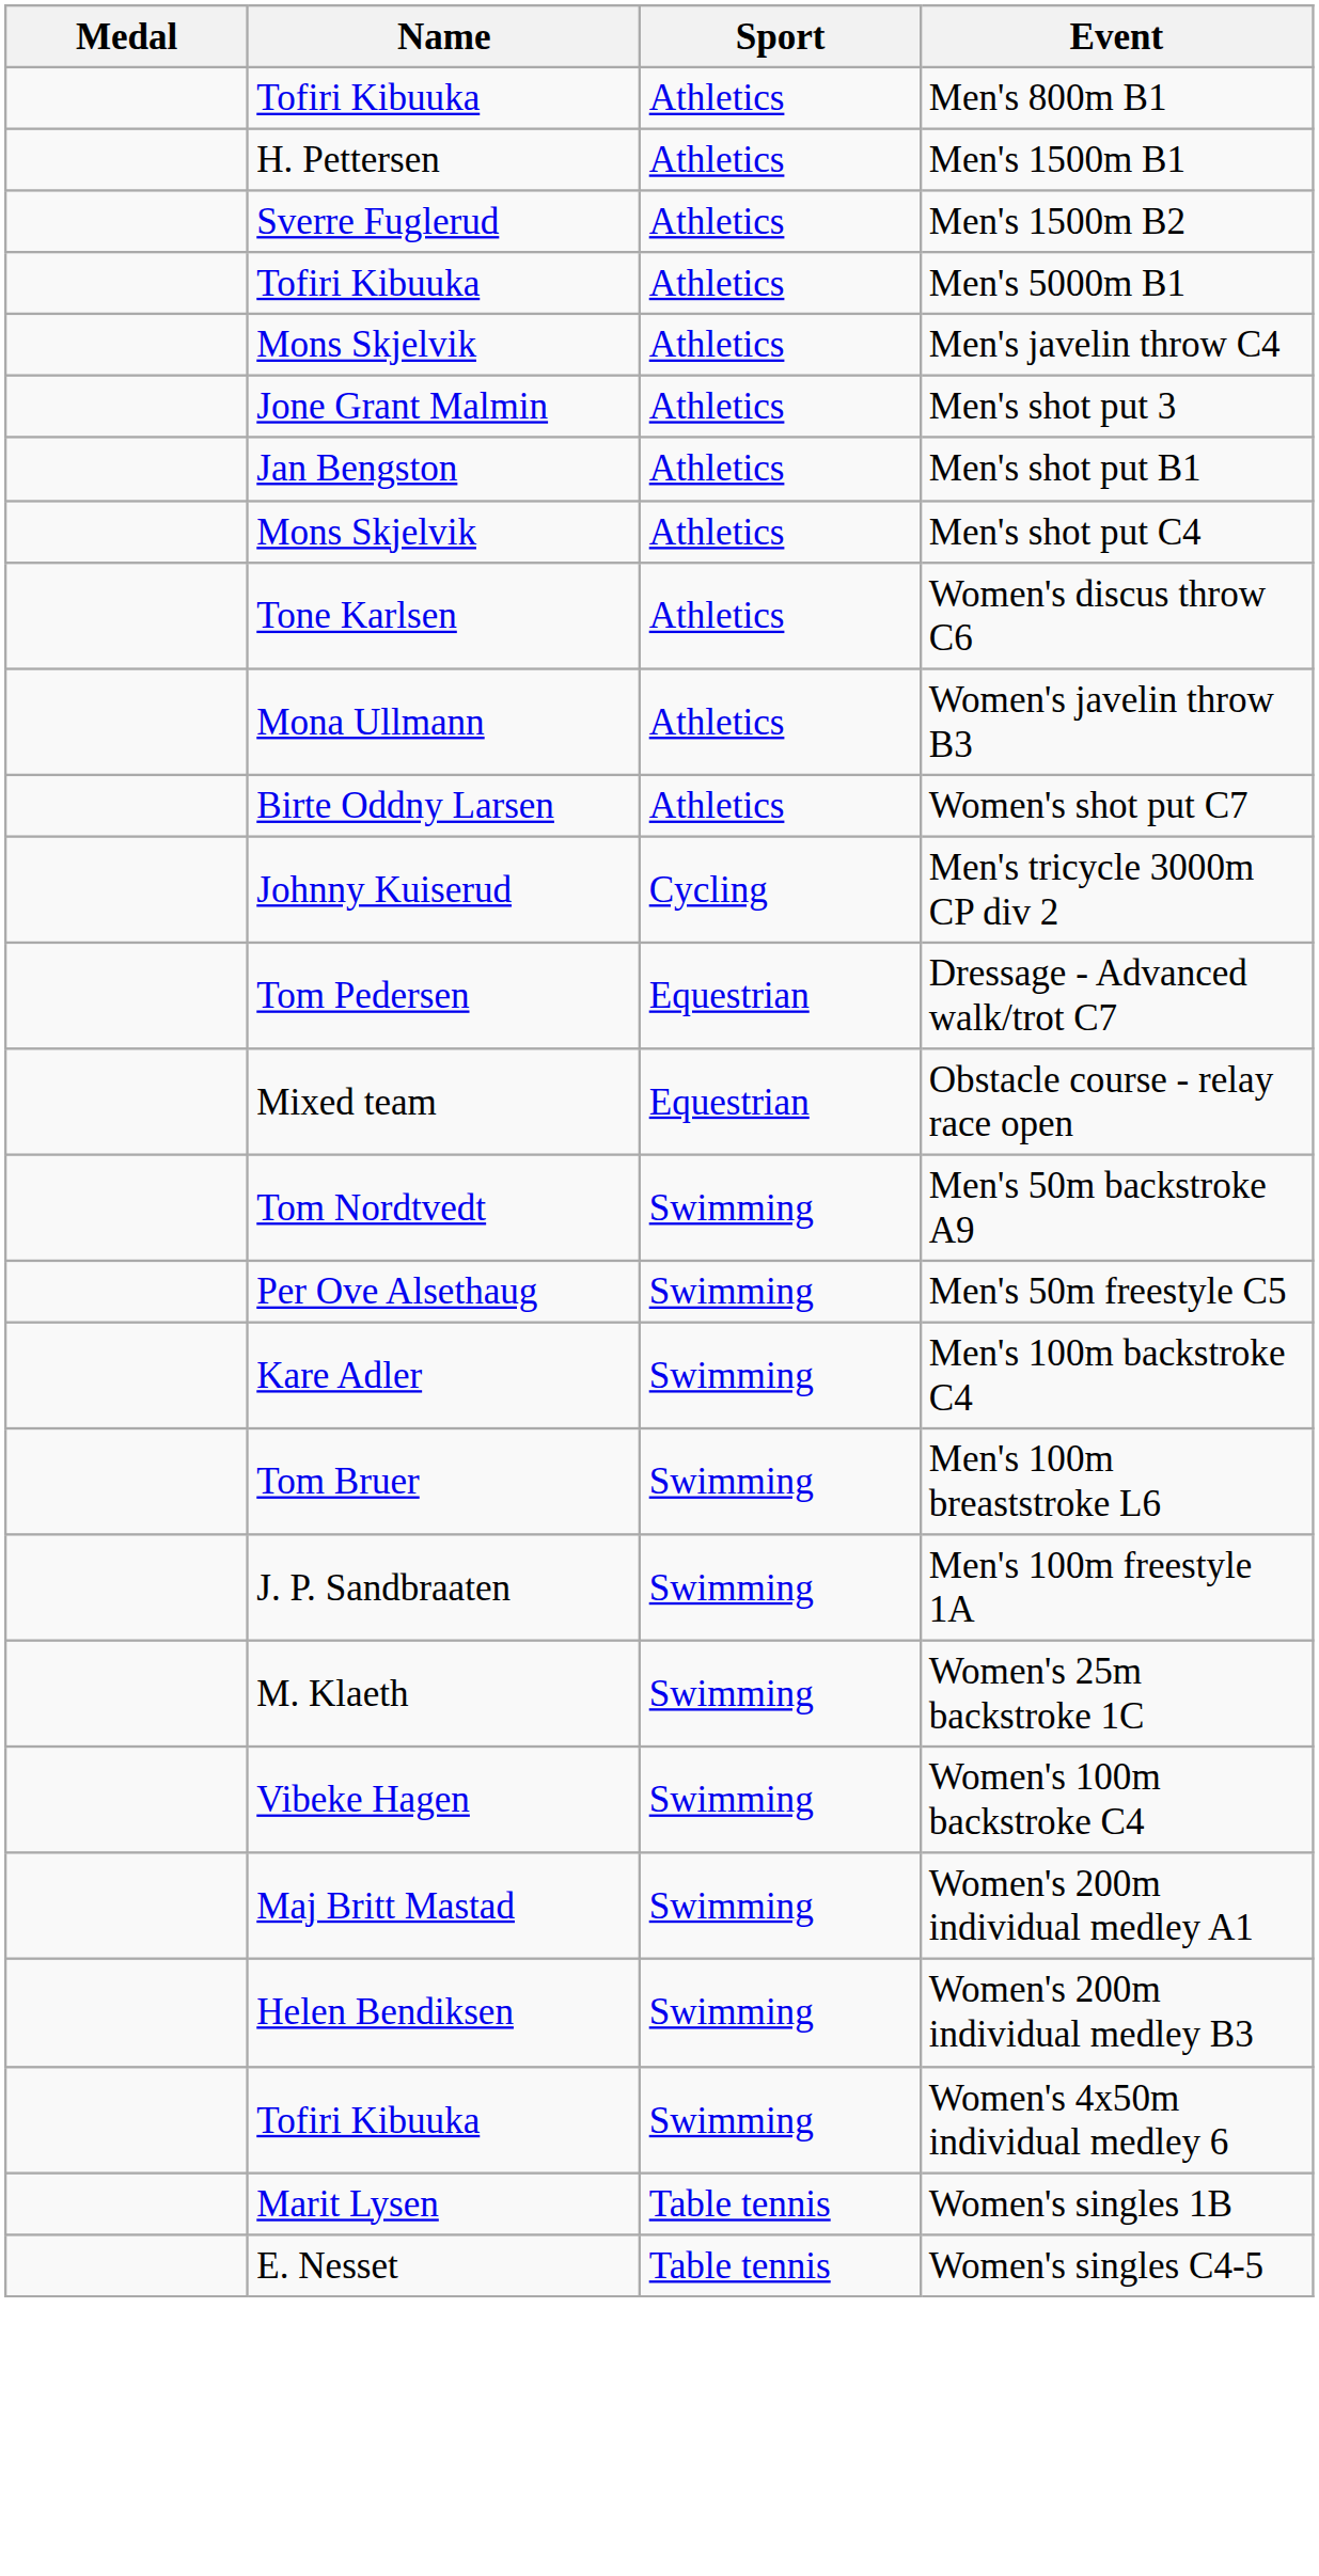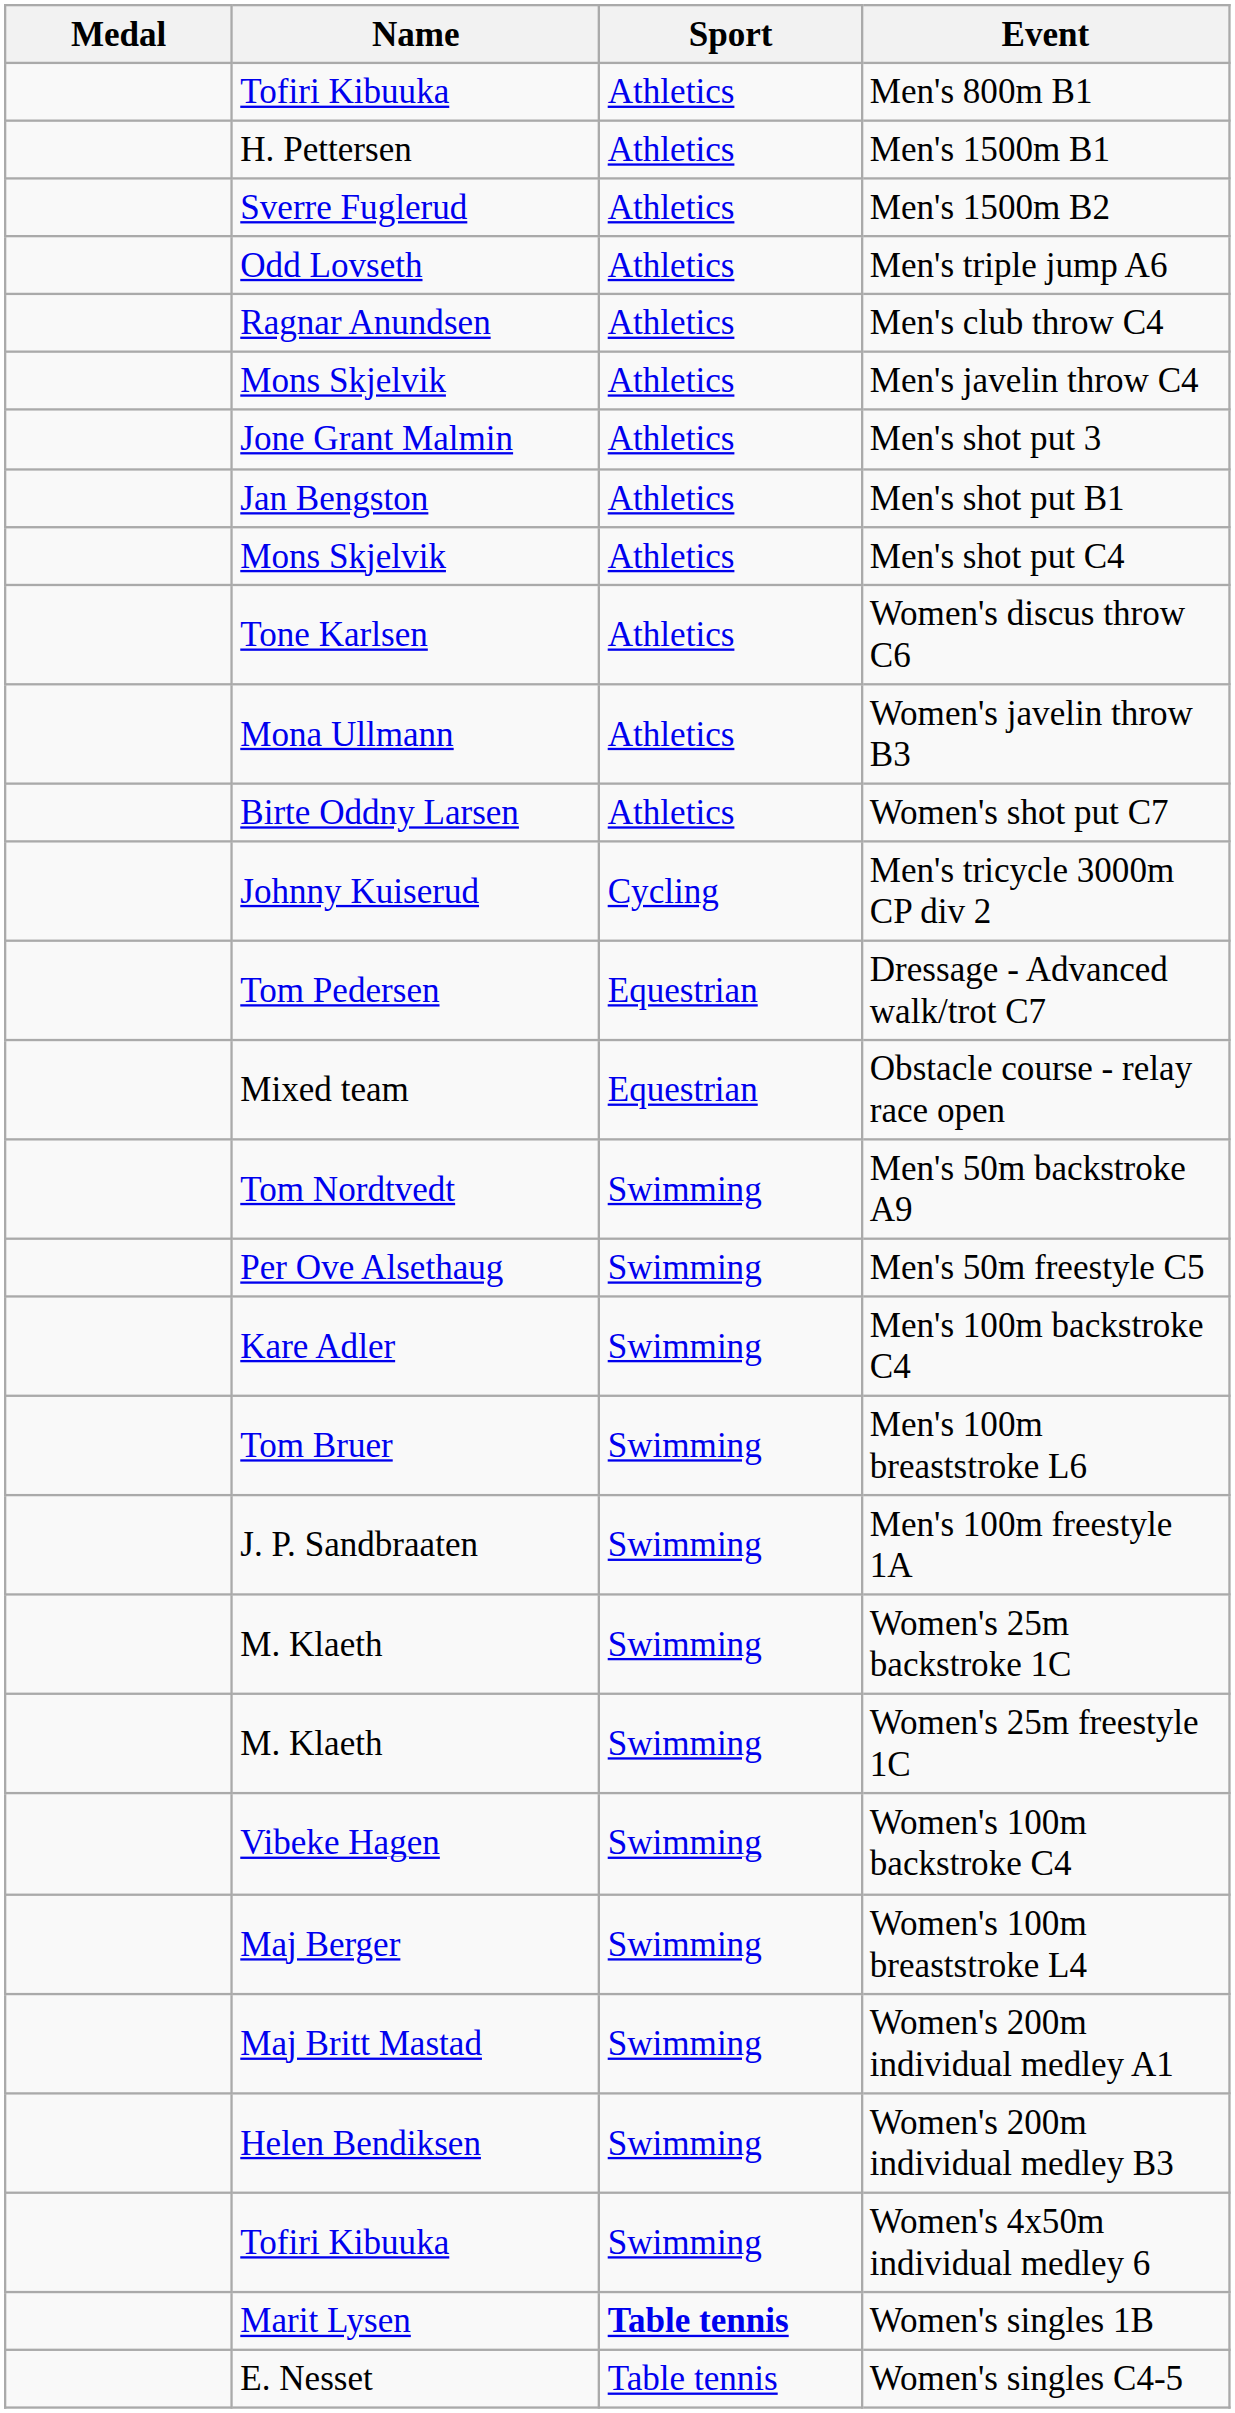- row: Tofiri Kibuuka | Athletics | Men's 5000m B1
+ row: Odd Lovseth | Athletics | Men's triple jump A6
+ row: Ragnar Anundsen | Athletics | Men's club throw C4
+ row: M. Klaeth | Swimming | Women's 25m freestyle 1C
+ row: Maj Berger | Swimming | Women's 100m breaststroke L4
Women's singles 1B | Sport: normal -> bold
